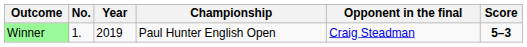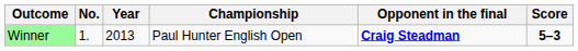Winner | Year: 2019 -> 2013
Winner | Opponent in the final: normal -> bold
